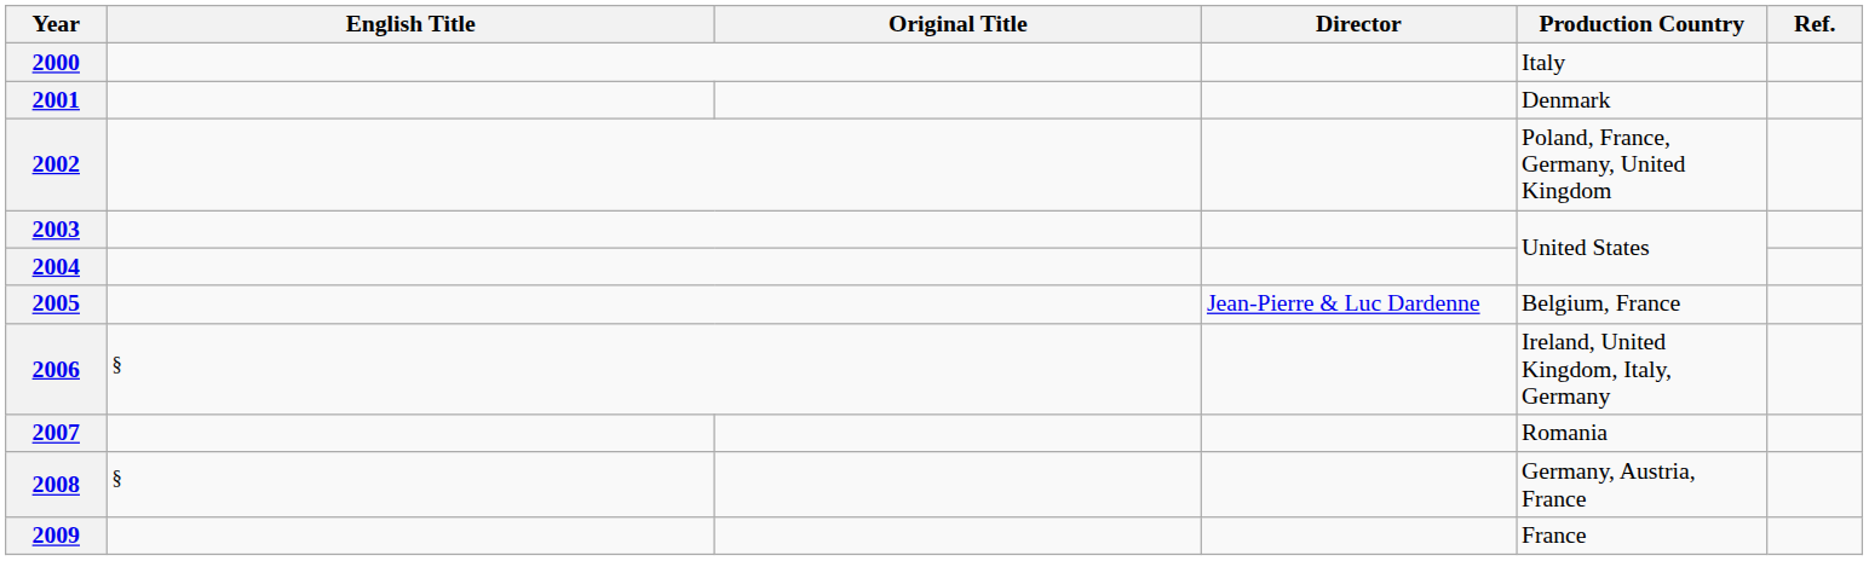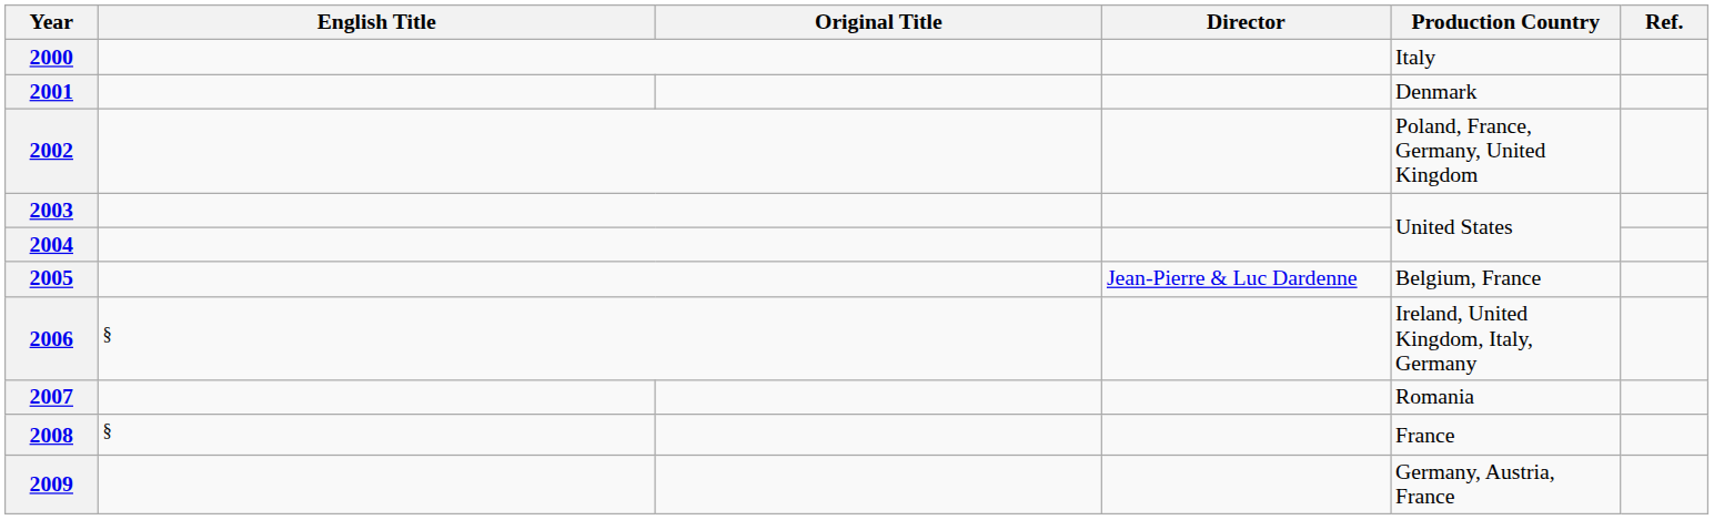2008 | Production Country: Germany, Austria, France -> France
2009 | Production Country: France -> Germany, Austria, France
